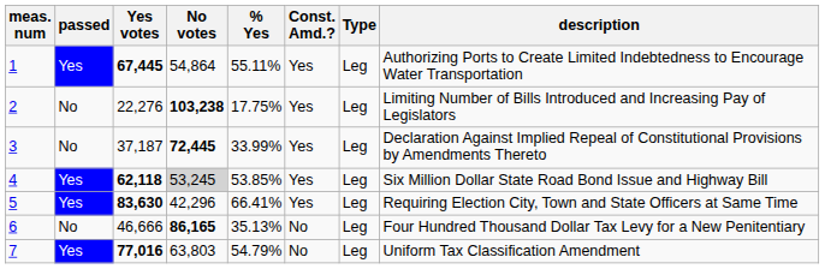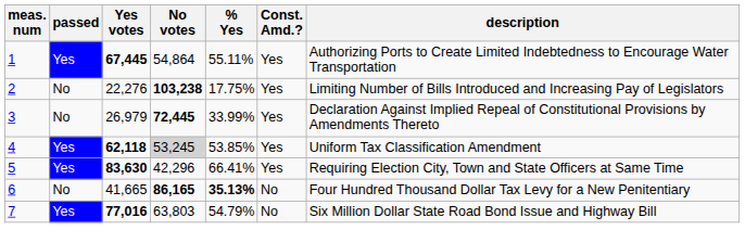- column: Type | Leg | Leg | Leg | Leg | Leg | Leg | Leg
3 | Yes votes: 37,187 -> 26,979
4 | description: Six Million Dollar State Road Bond Issue and Highway Bill -> Uniform Tax Classification Amendment
6 | Yes votes: 46,666 -> 41,665
6 | % Yes: normal -> bold
7 | description: Uniform Tax Classification Amendment -> Six Million Dollar State Road Bond Issue and Highway Bill
